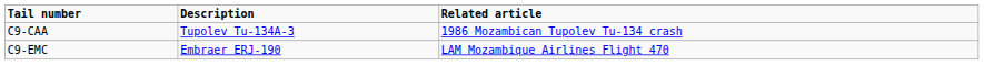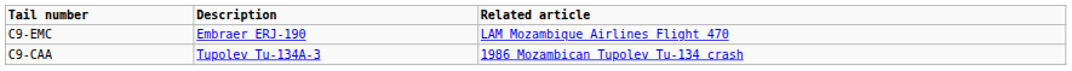rows swapped: C9-CAA <-> C9-EMC
